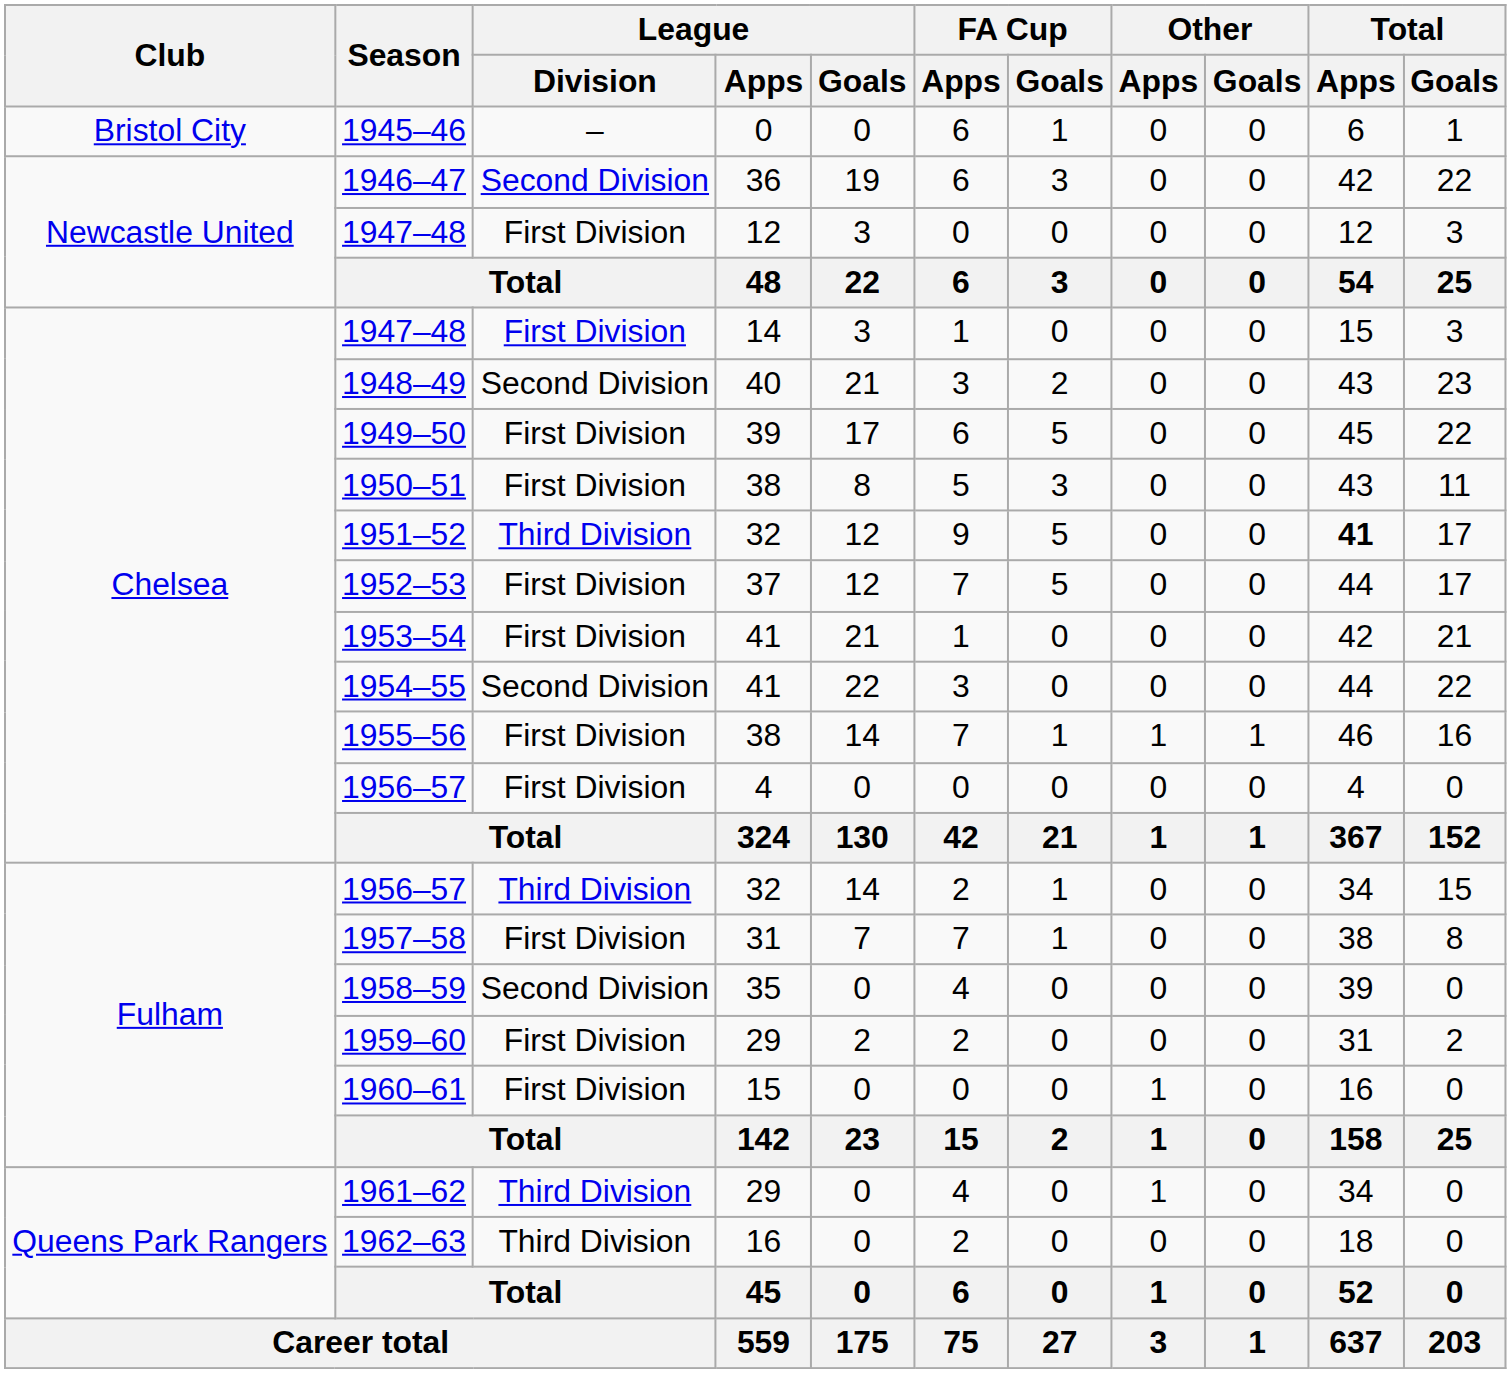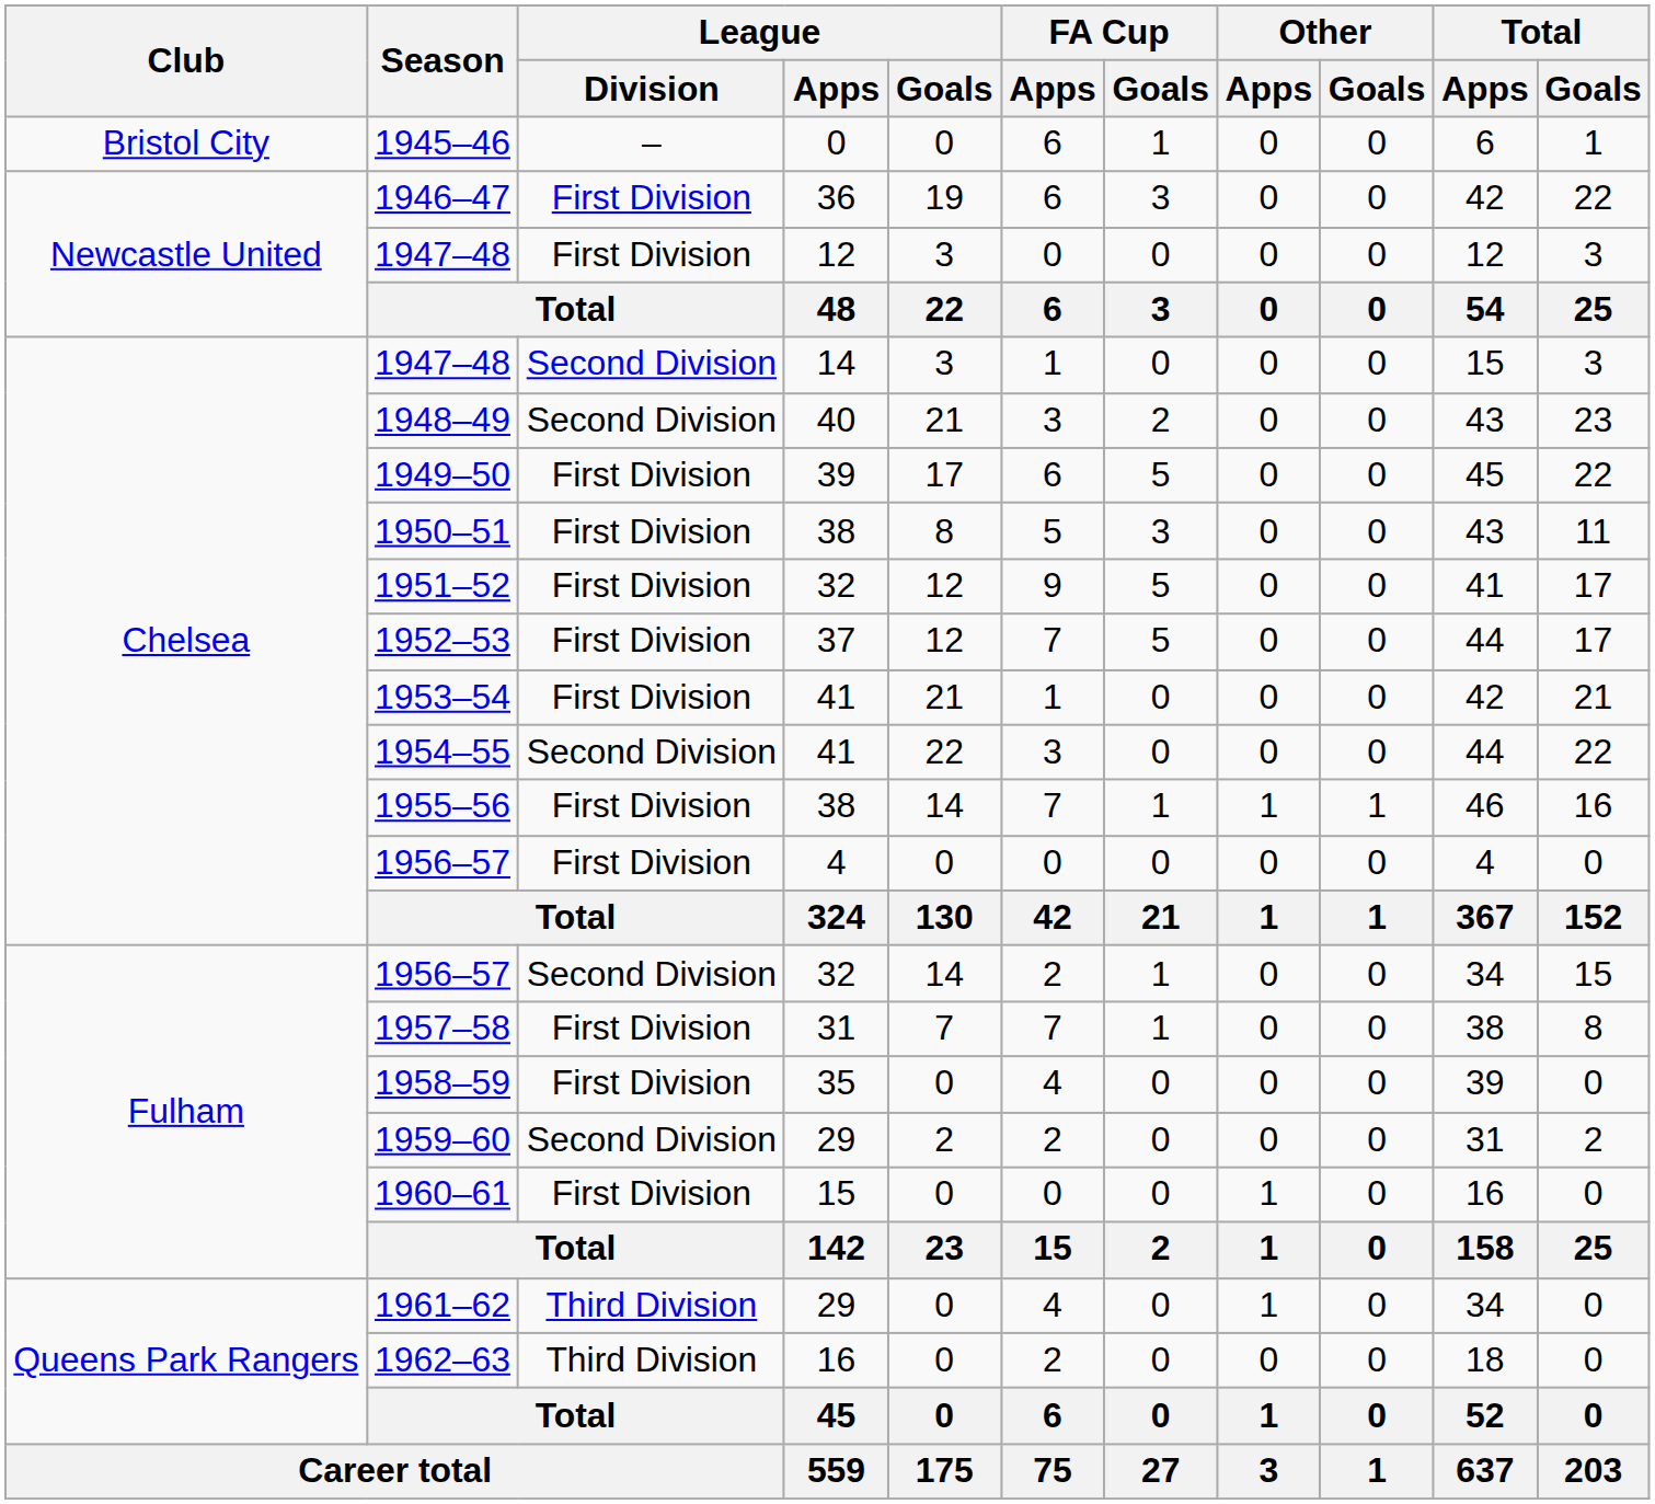1946–47 | League / Division: Second Division -> First Division
1947–48 / 14 | League / Division: First Division -> Second Division
1951–52 | League / Division: Third Division -> First Division
1951–52 | Total / Apps: bold -> normal
1956–57 / 32 | League / Division: Third Division -> Second Division
1958–59 | League / Division: Second Division -> First Division
1959–60 | League / Division: First Division -> Second Division
